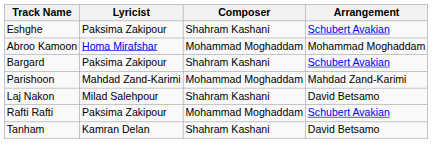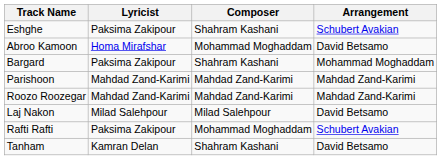Abroo Kamoon | Arrangement: Mohammad Moghaddam -> David Betsamo
Bargard | Arrangement: Schubert Avakian -> Mohammad Moghaddam
Parishoon | Composer: Mohammad Moghaddam -> Mahdad Zand-Karimi
+ row: Roozo Roozegar | Mahdad Zand-Karimi | Mahdad Zand-Karimi | Mahdad Zand-Karimi
Laj Nakon | Composer: Shahram Kashani -> Milad Salehpour
